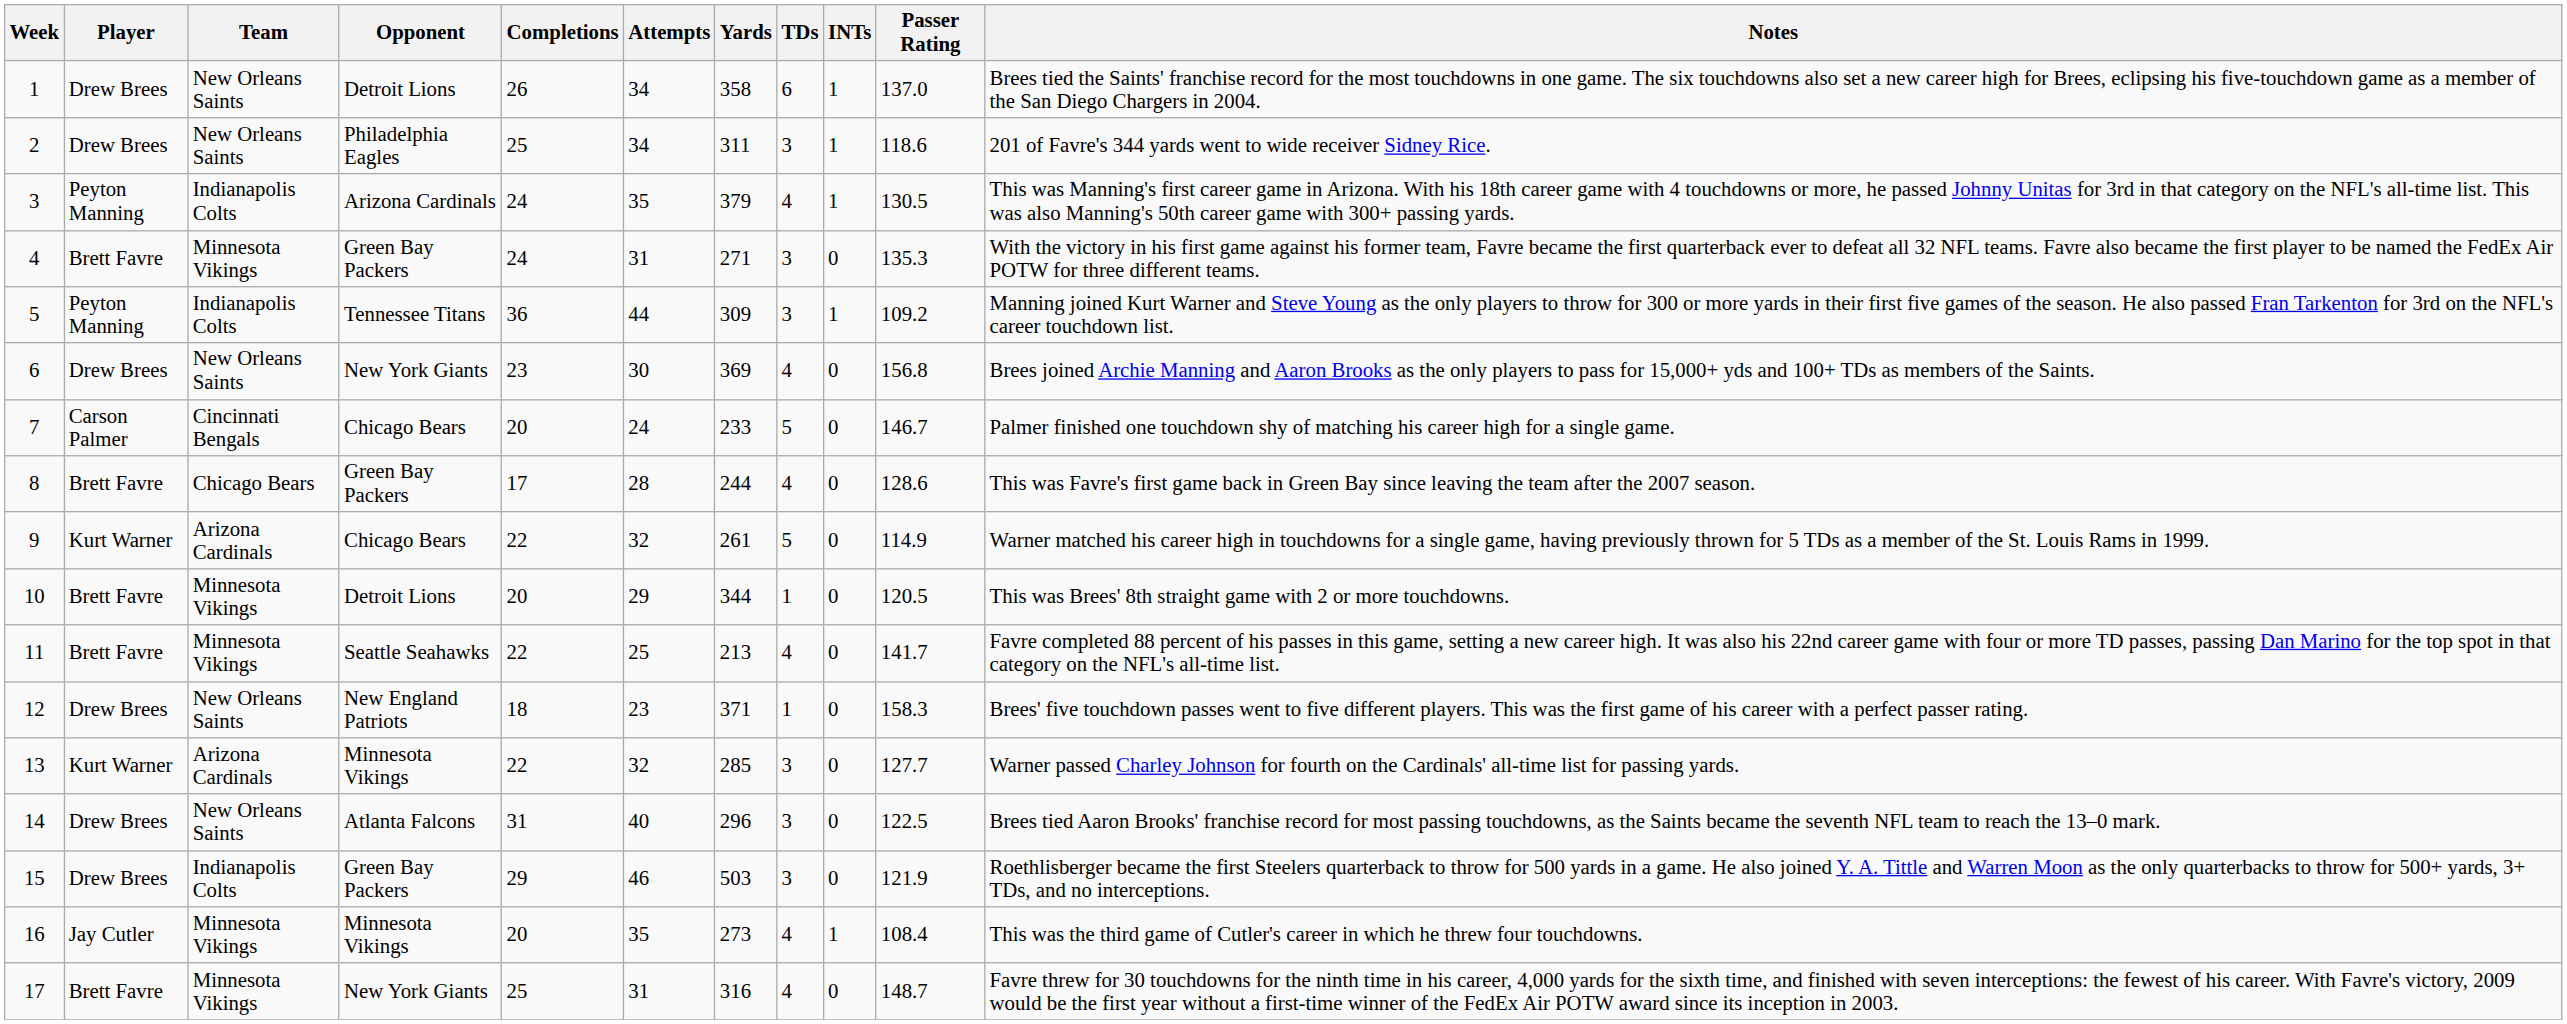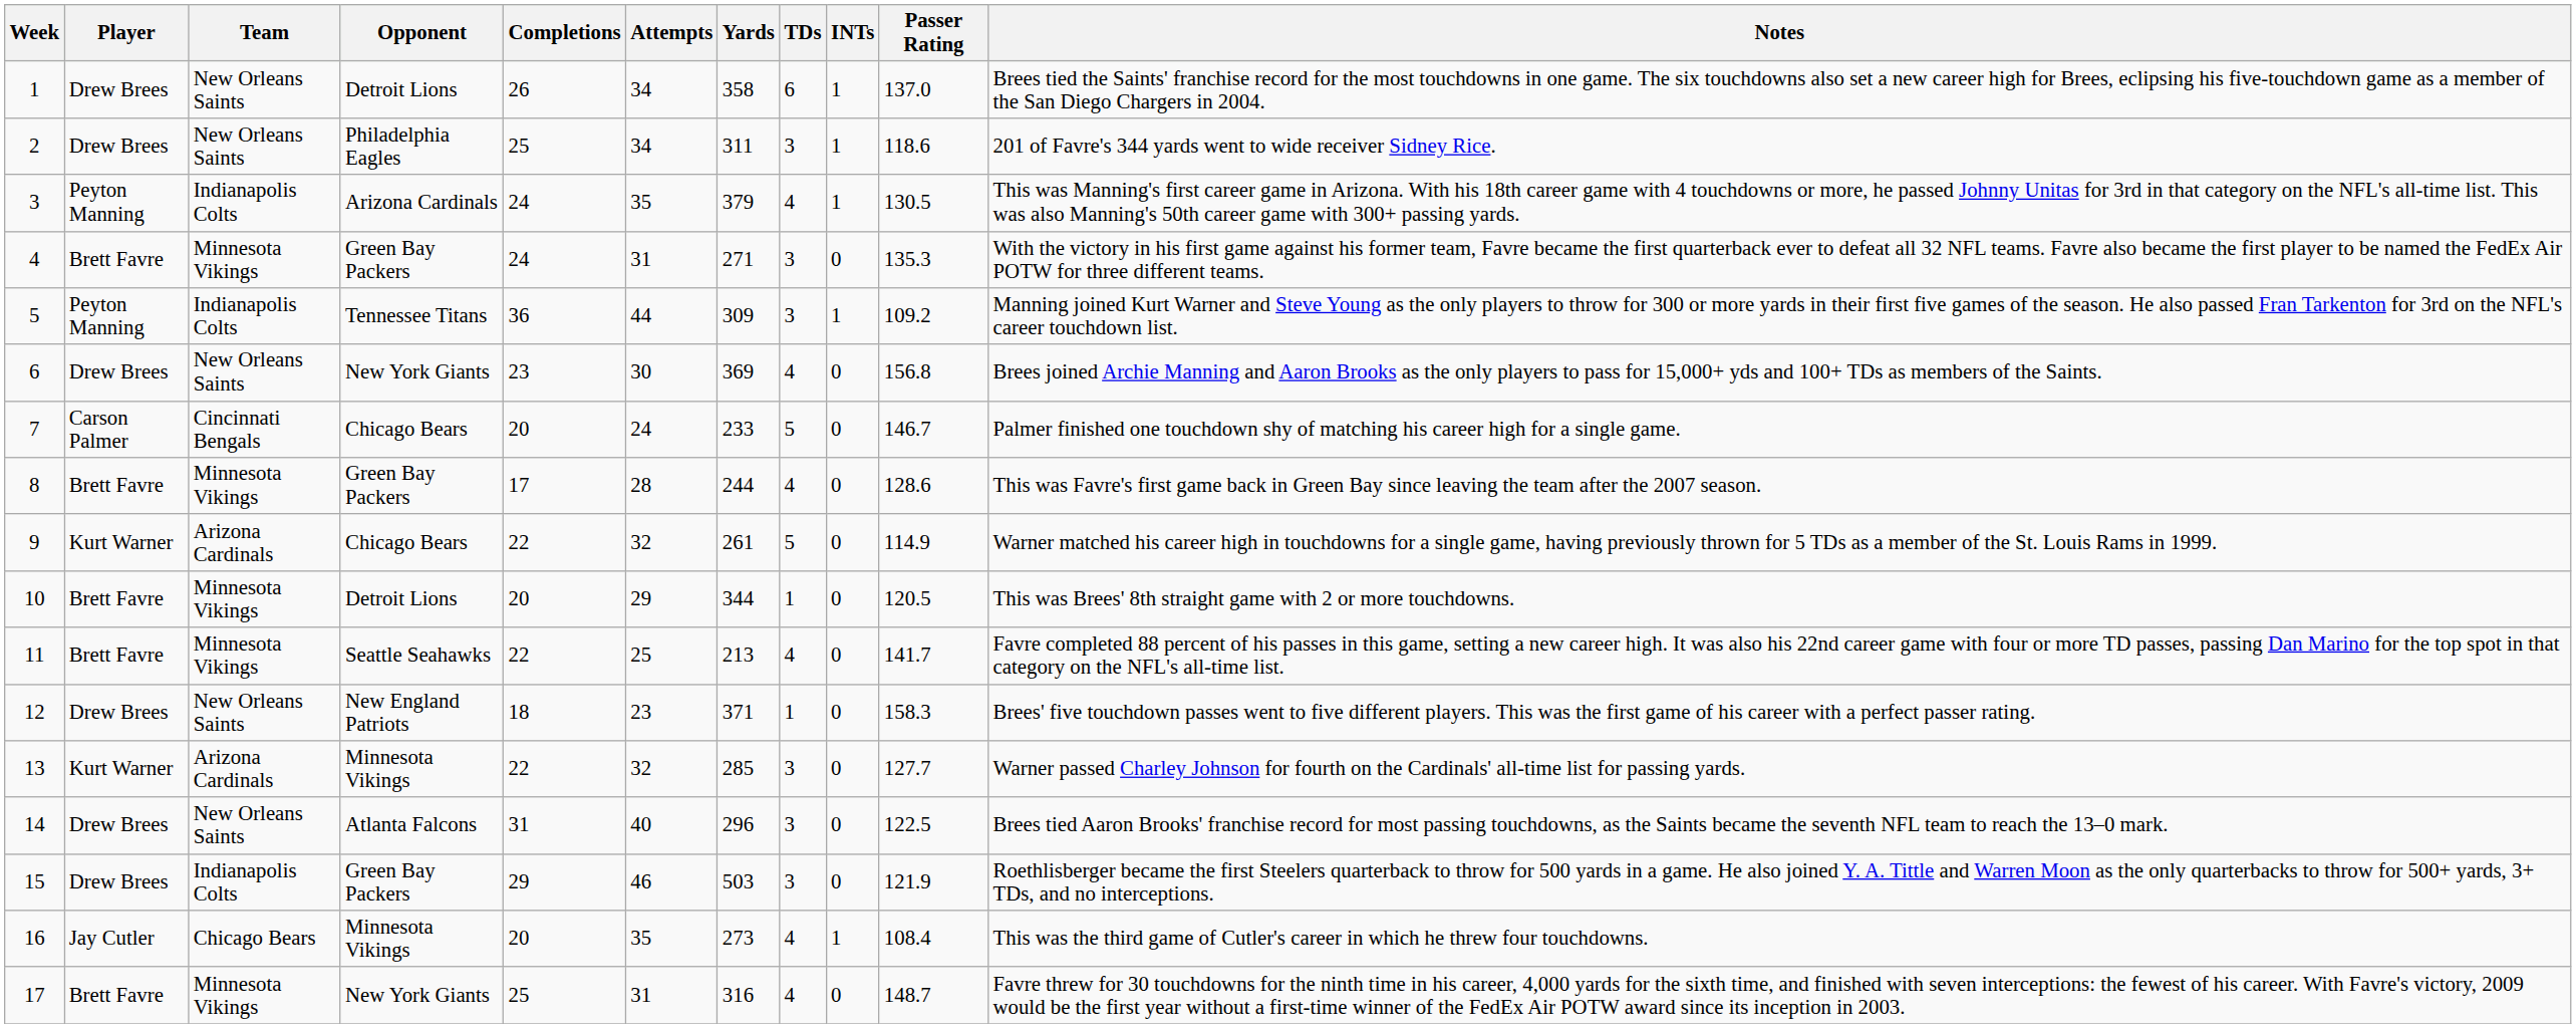8 | Team: Chicago Bears -> Minnesota Vikings
16 | Team: Minnesota Vikings -> Chicago Bears
